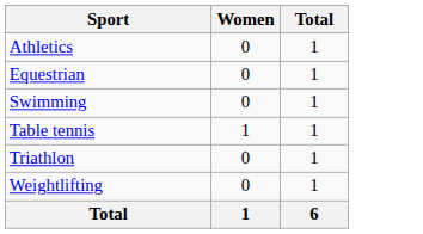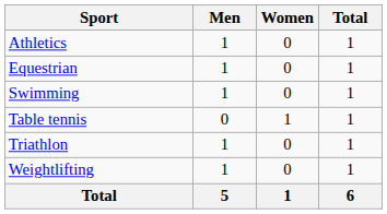+ column: Men | 1 | 1 | 1 | 0 | 1 | 1 | 5
